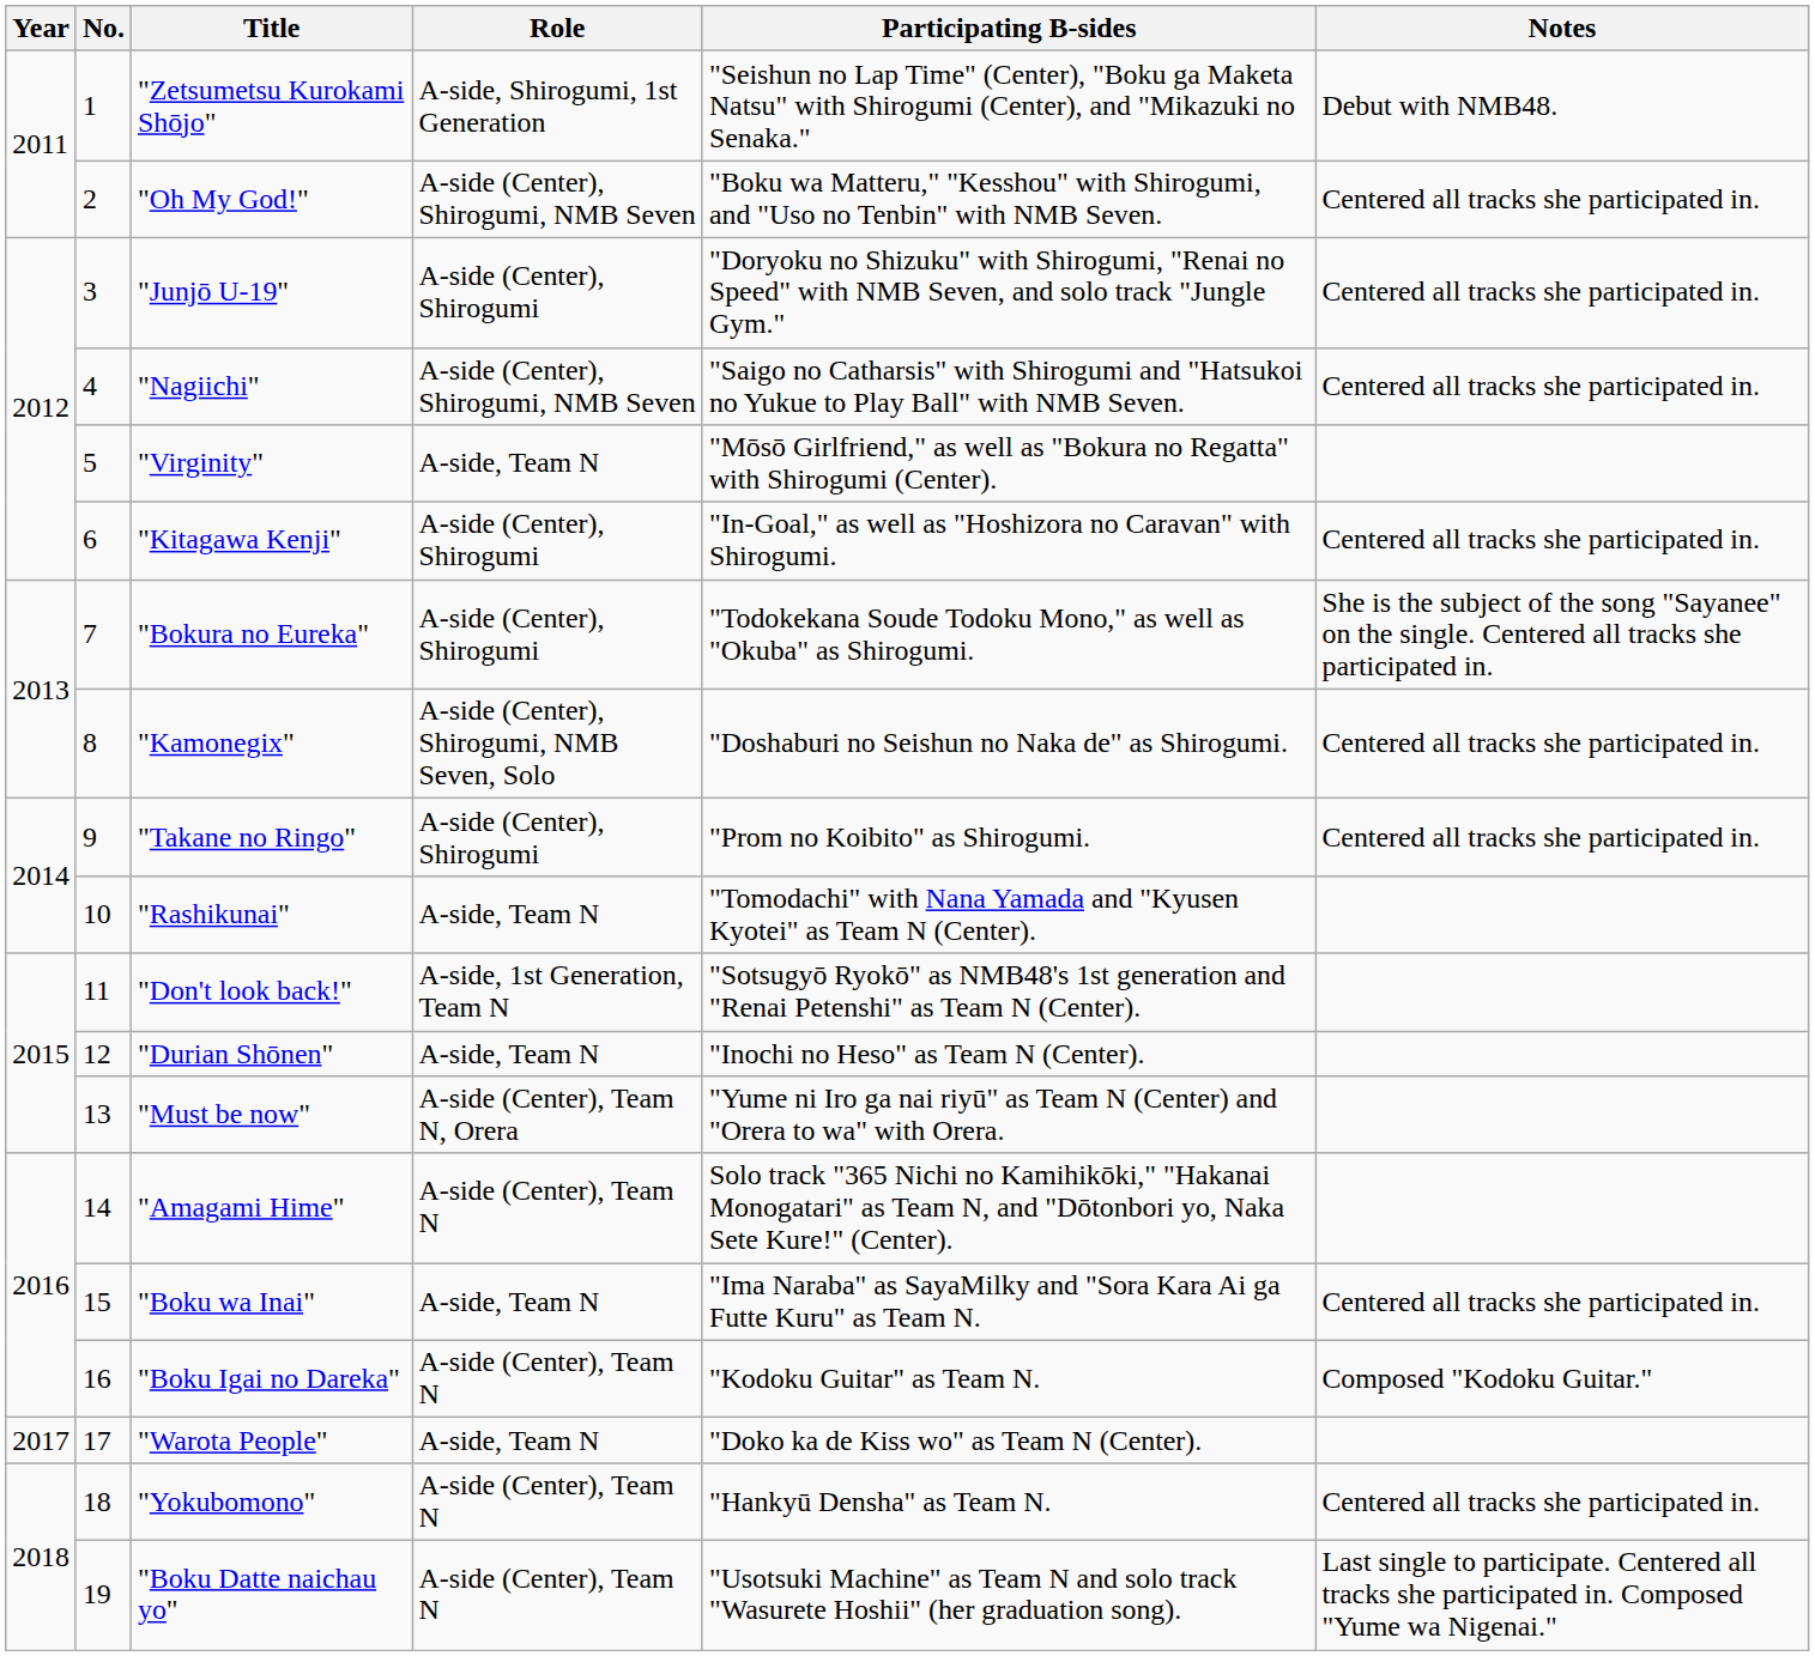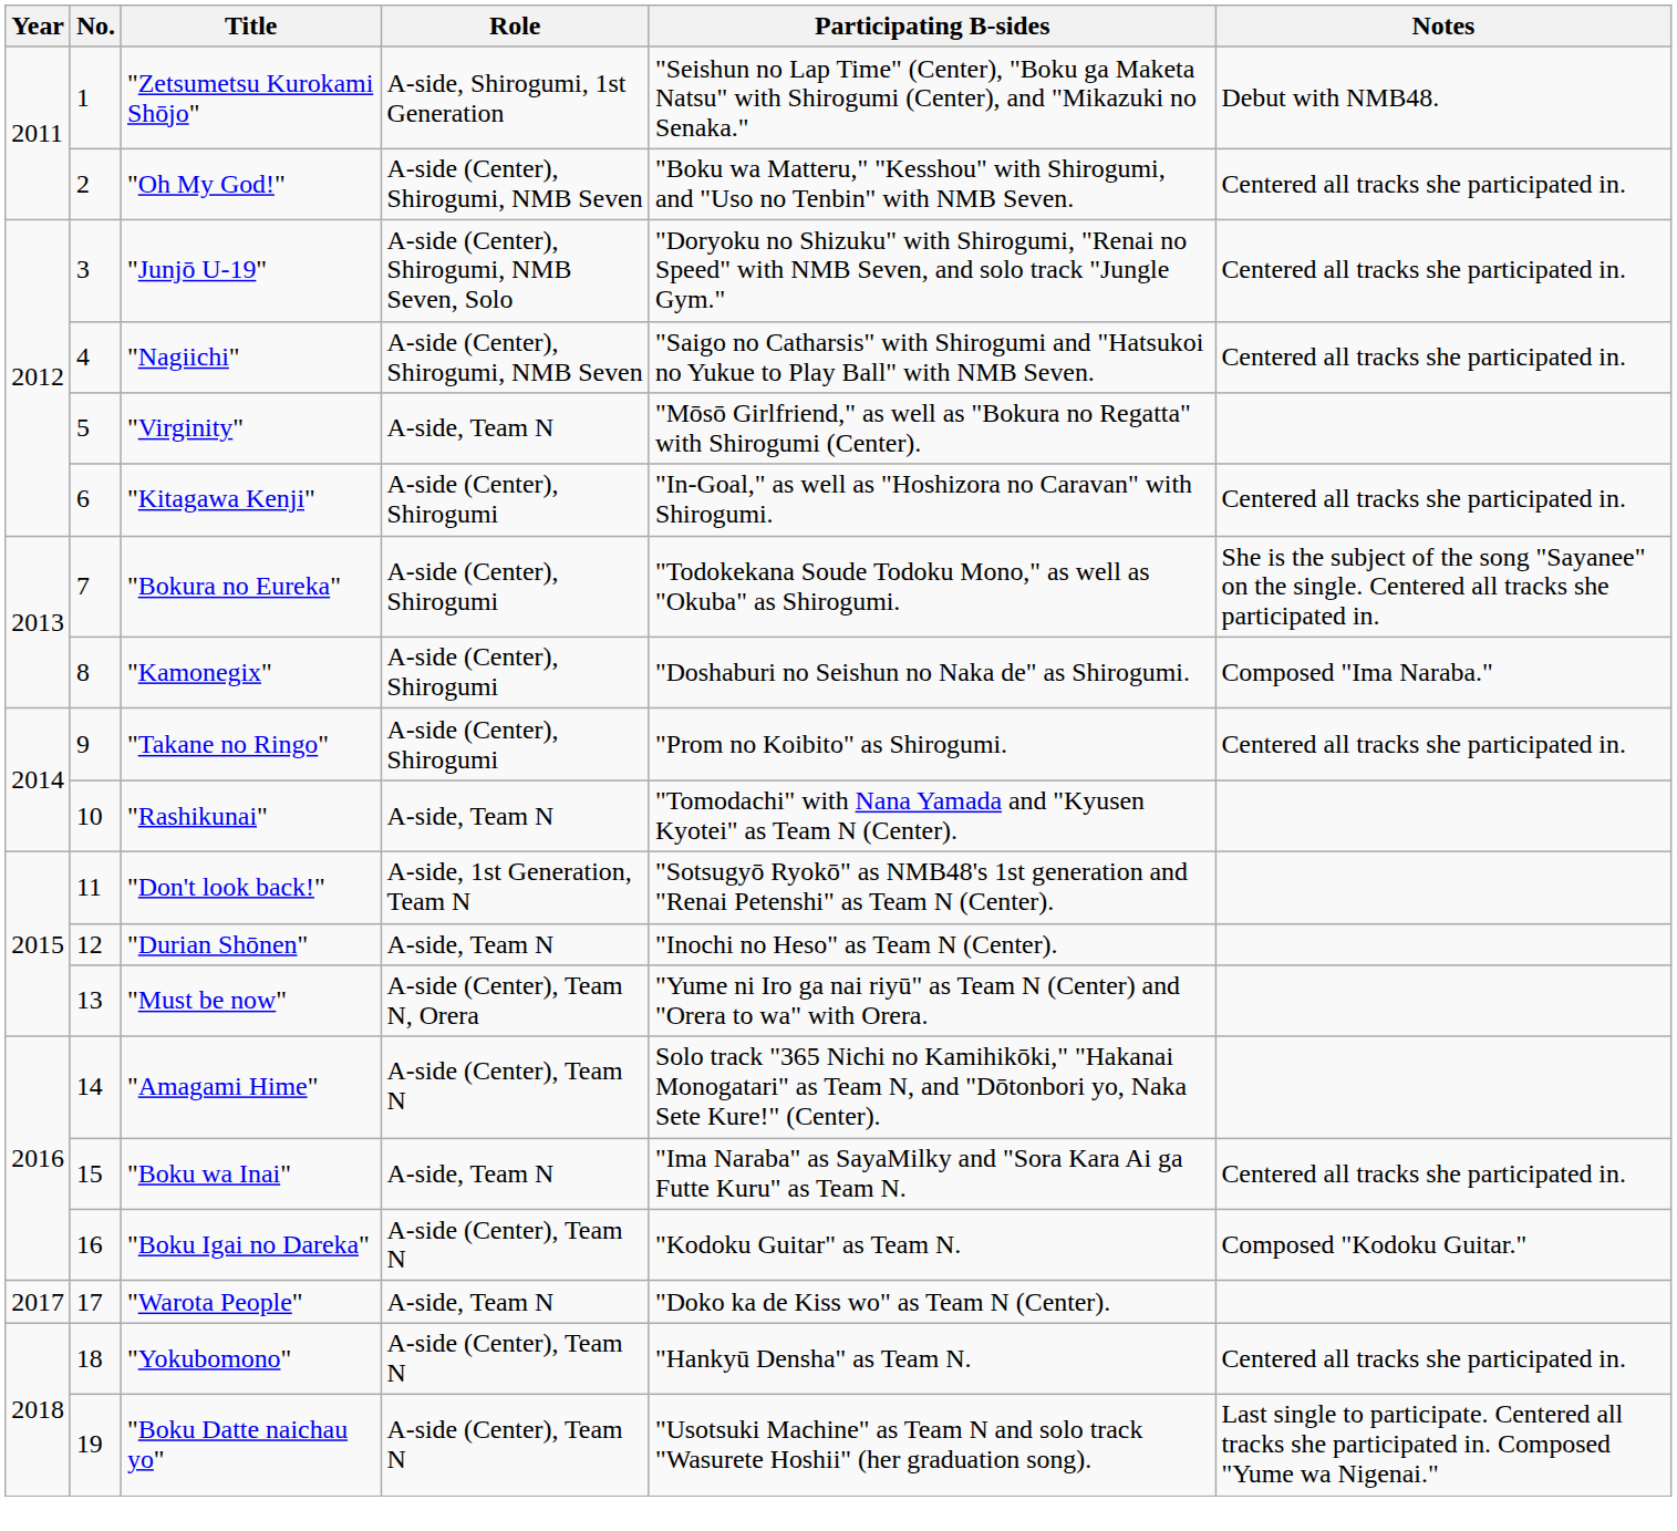"Junjō U-19" | Role: A-side (Center), Shirogumi -> A-side (Center), Shirogumi, NMB Seven, Solo
"Kamonegix" | Role: A-side (Center), Shirogumi, NMB Seven, Solo -> A-side (Center), Shirogumi
"Kamonegix" | Notes: Centered all tracks she participated in. -> Composed "Ima Naraba."
